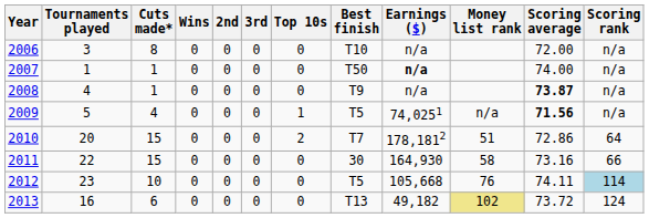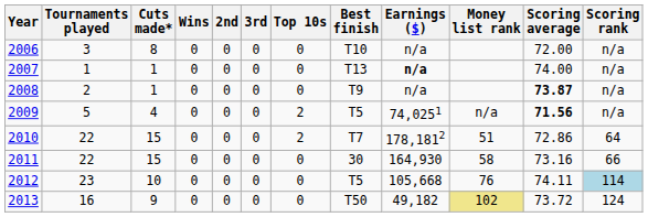2007 | Best finish: T50 -> T13
2008 | Tournaments played: 4 -> 2
2009 | Top 10s: 1 -> 2
2010 | Tournaments played: 20 -> 22
2013 | Cuts made*: 6 -> 9
2013 | Best finish: T13 -> T50
